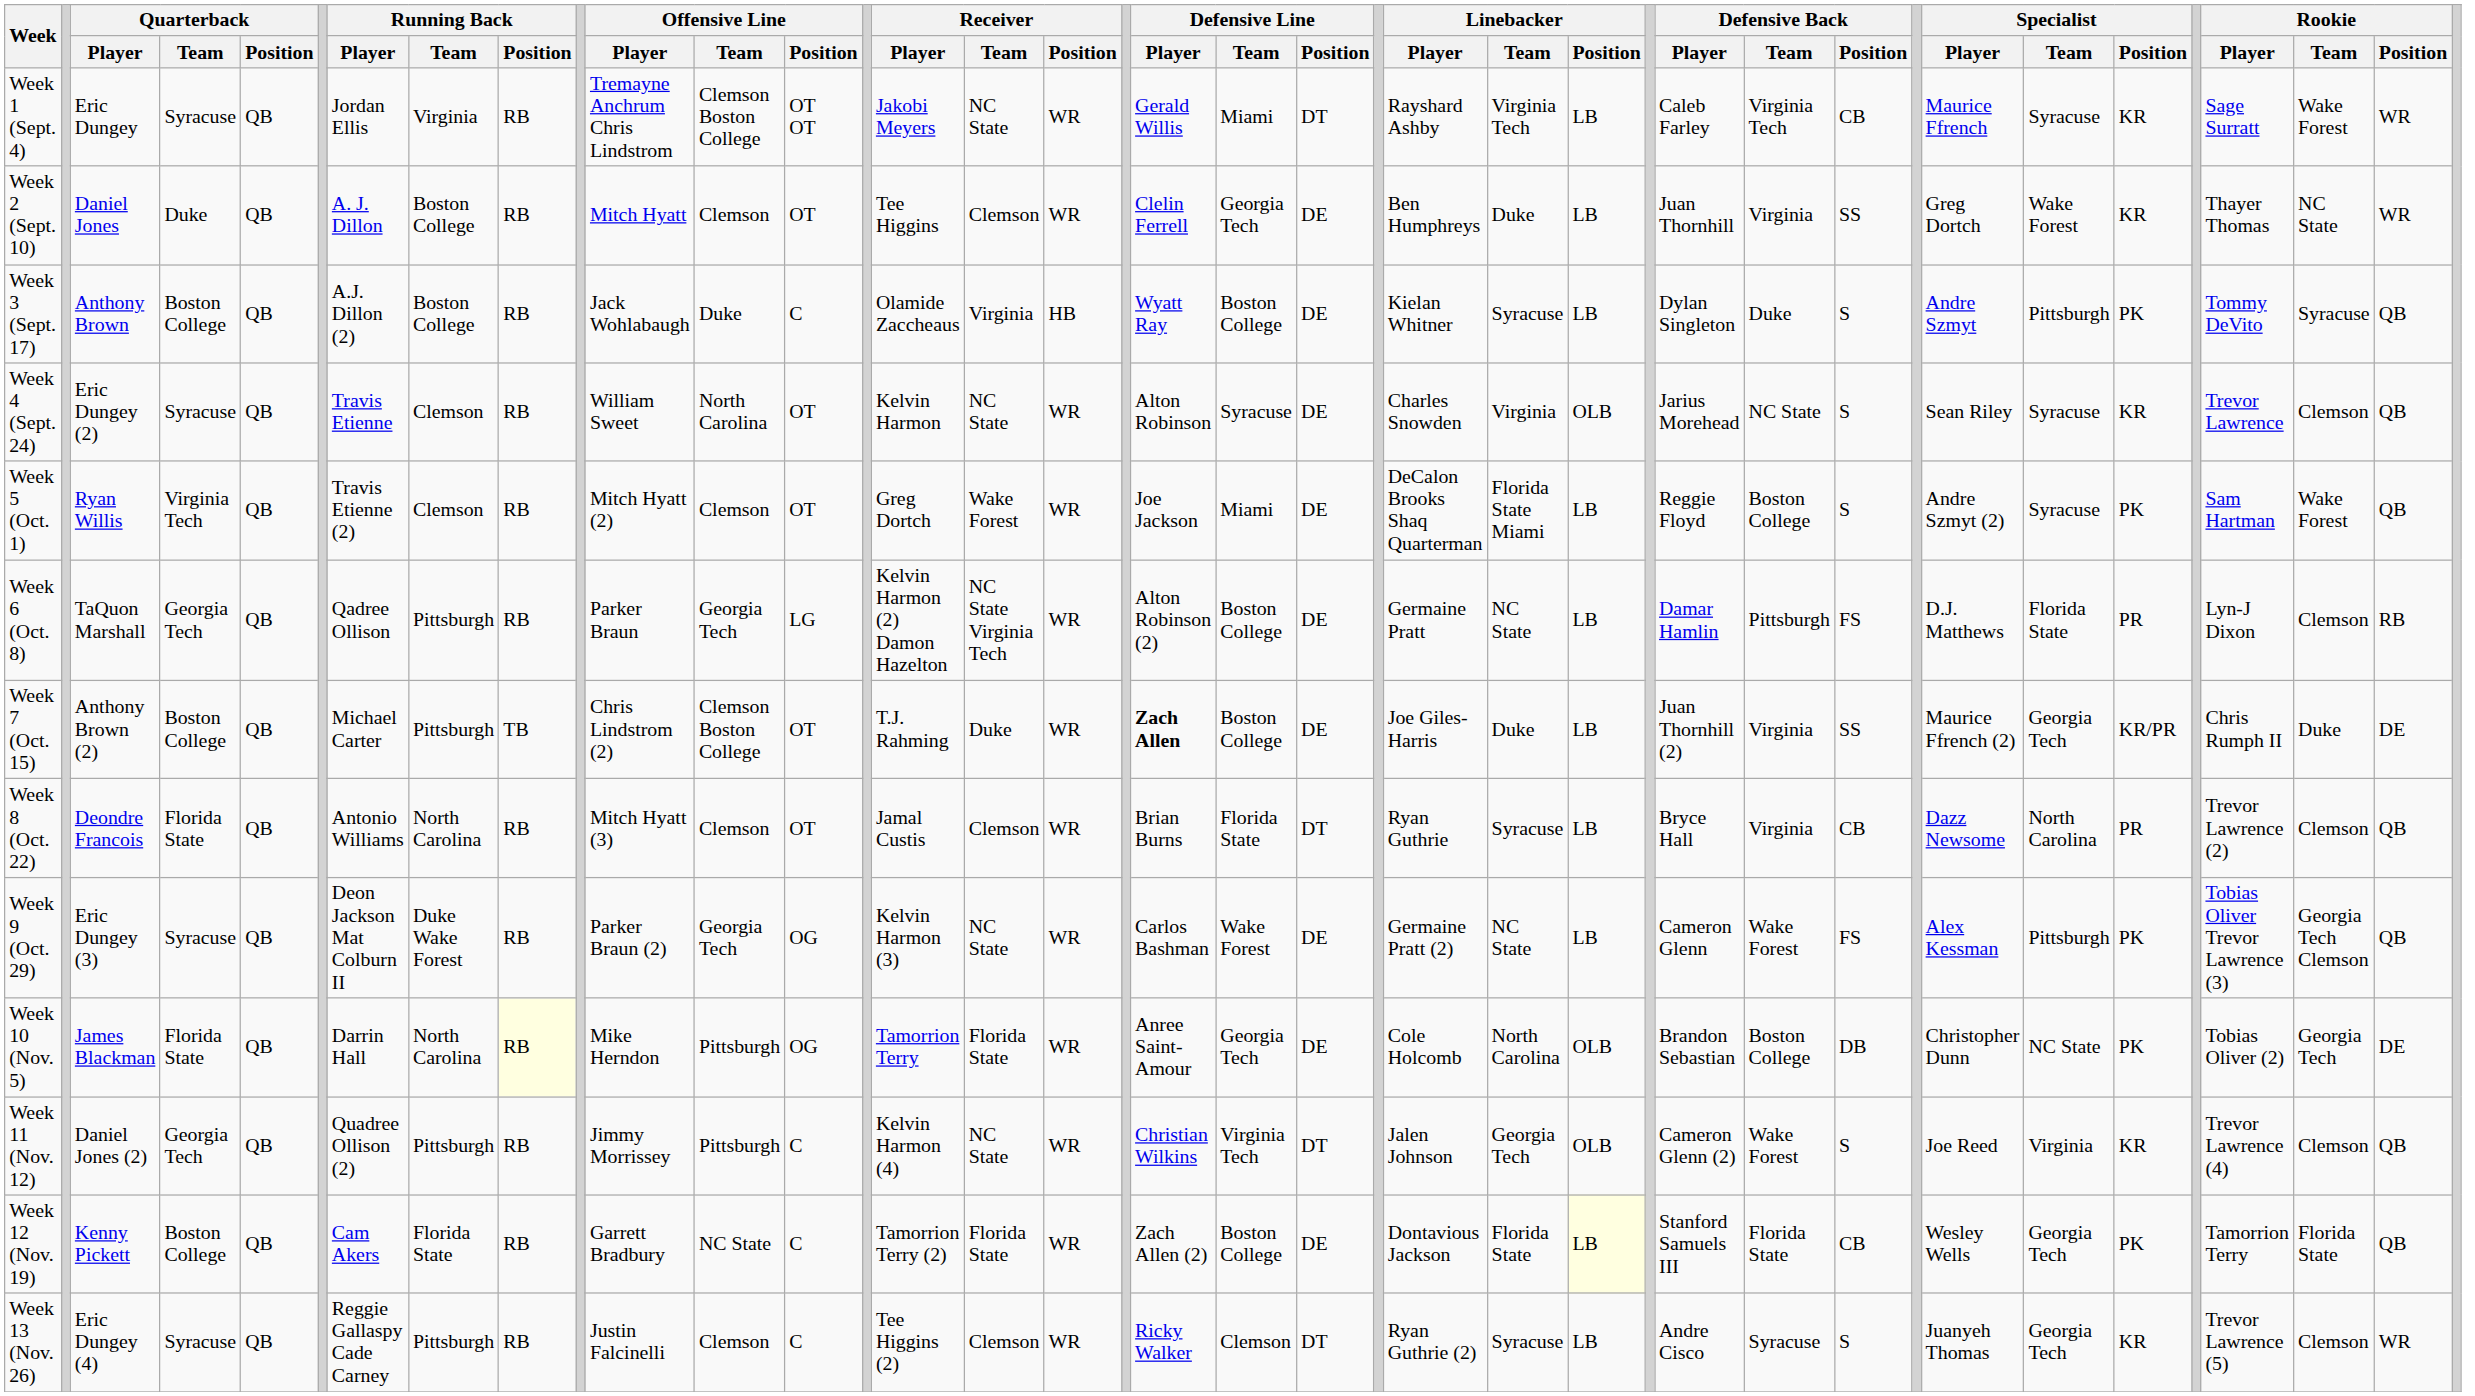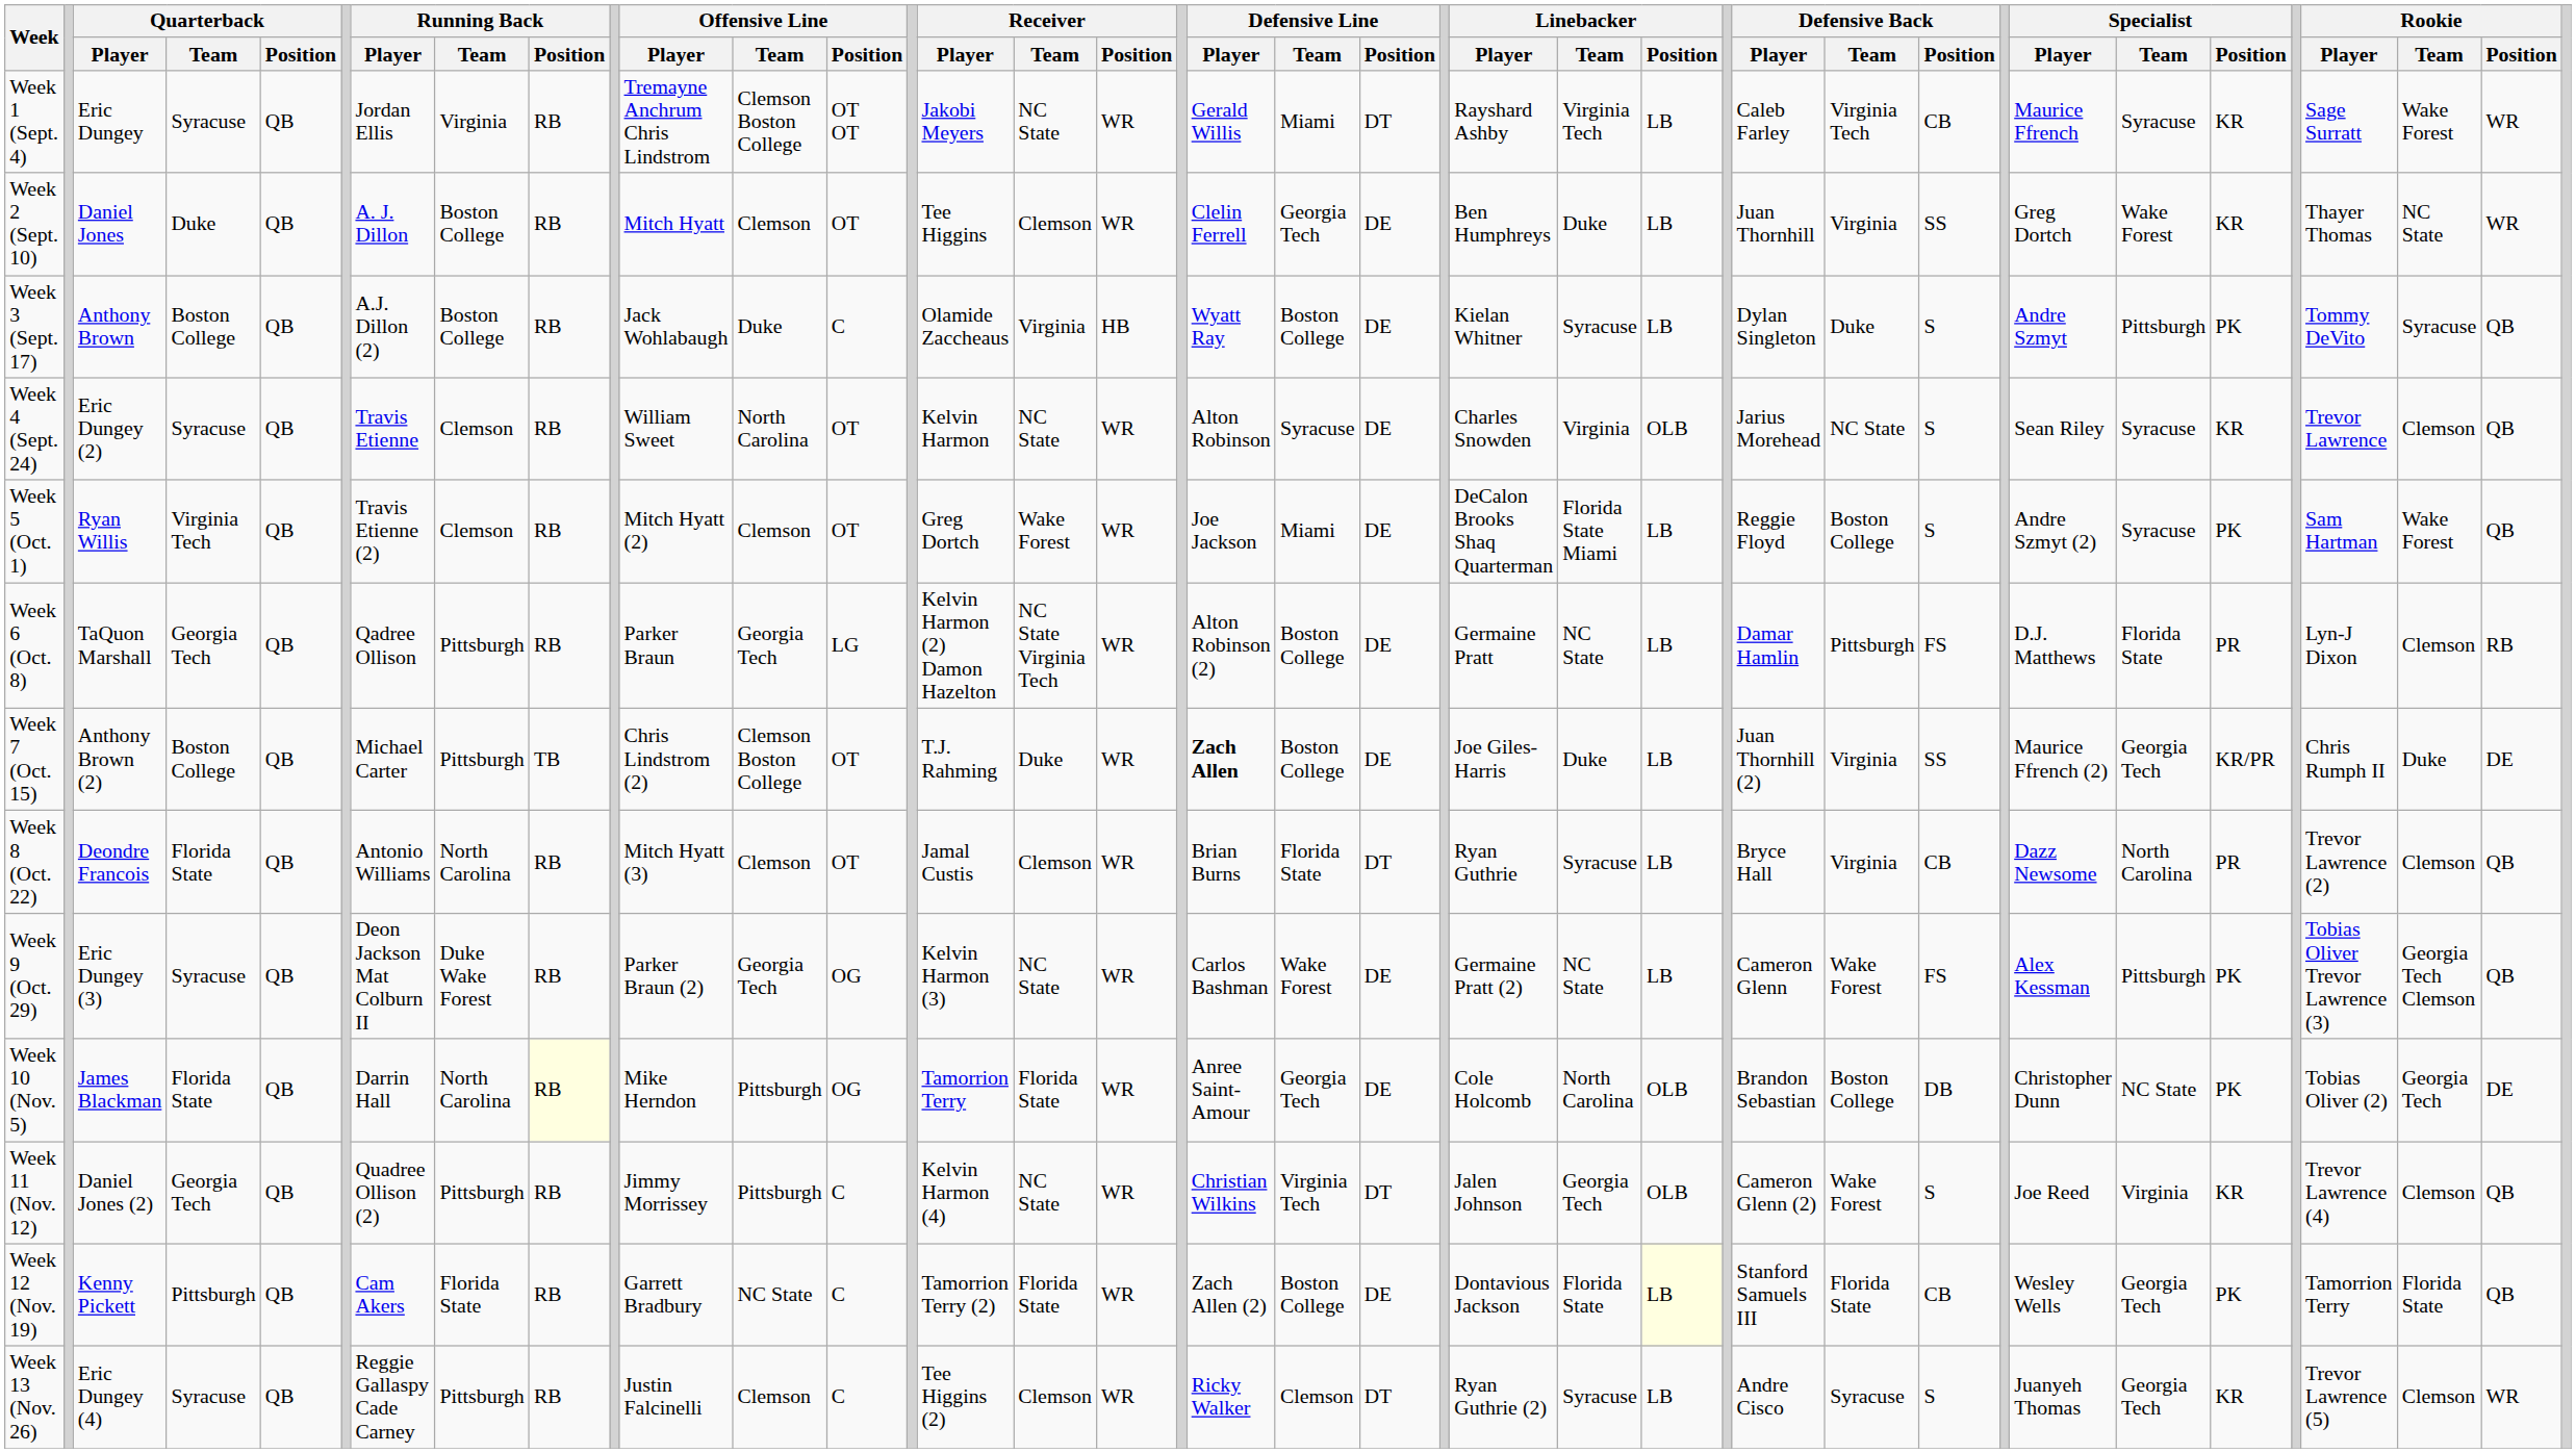Week 12 (Nov. 19) | Quarterback / Team: Boston College -> Pittsburgh
